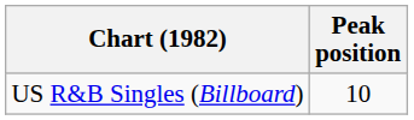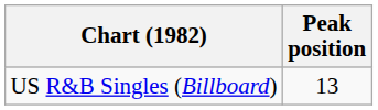US R&B Singles (Billboard) | Peak position: 10 -> 13
